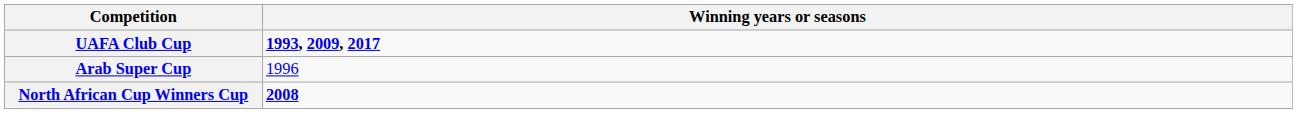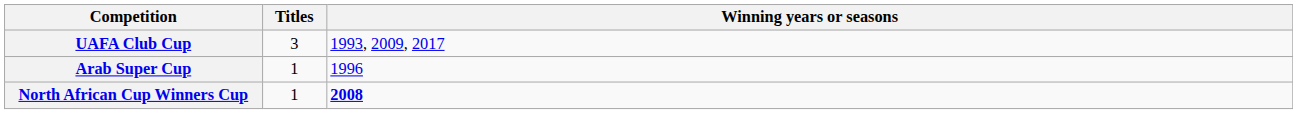+ column: Titles | 3 | 1 | 1
UAFA Club Cup | Winning years or seasons: bold -> normal
